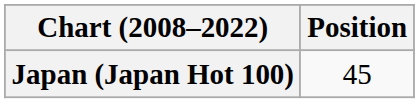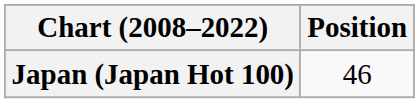Japan (Japan Hot 100) | Position: 45 -> 46
